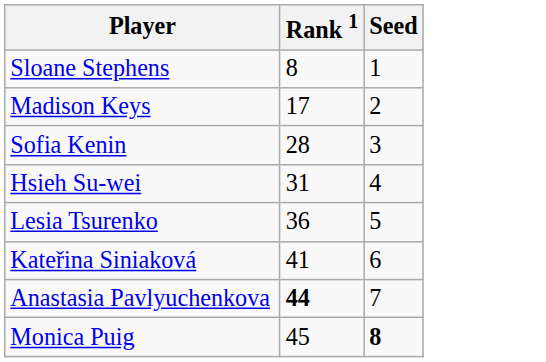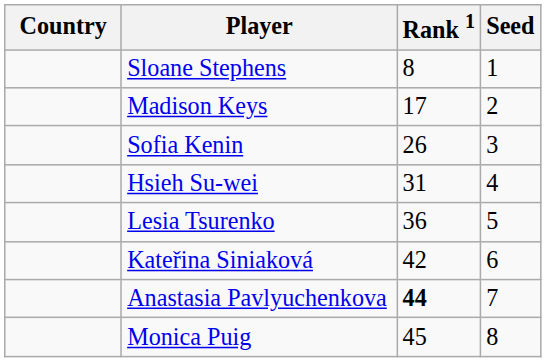+ column: Country
Sofia Kenin | Rank 1: 28 -> 26
Kateřina Siniaková | Rank 1: 41 -> 42
Monica Puig | Seed: bold -> normal
